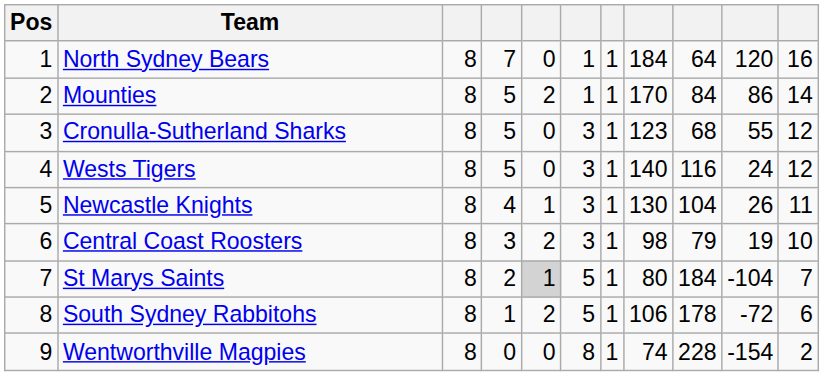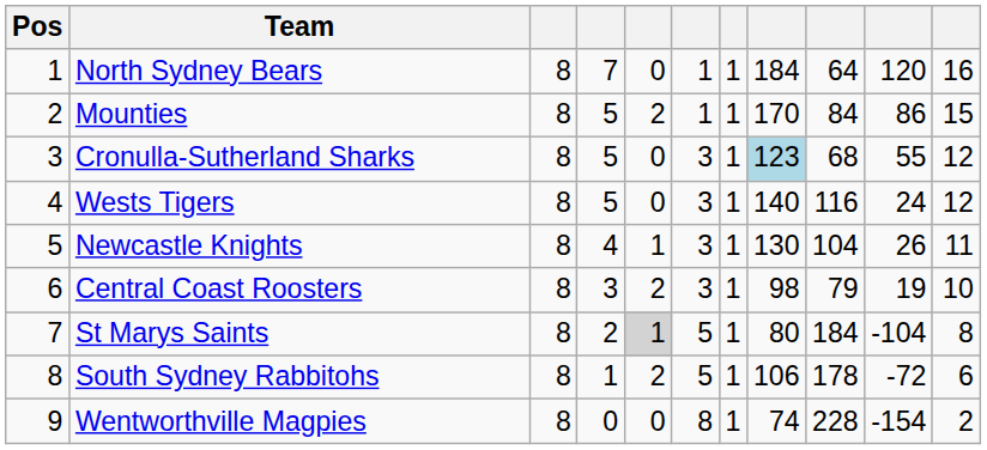Mounties | column 11: 14 -> 15
Cronulla-Sutherland Sharks | column 8: no background -> lightblue background
St Marys Saints | column 11: 7 -> 8
